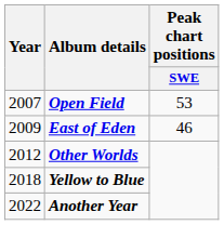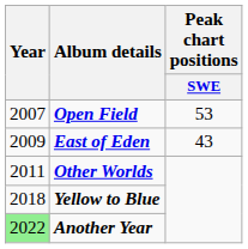East of Eden | Peak chart positions / SWE: 46 -> 43
Other Worlds | Year: 2012 -> 2011
Another Year | Year: no background -> lightgreen background
